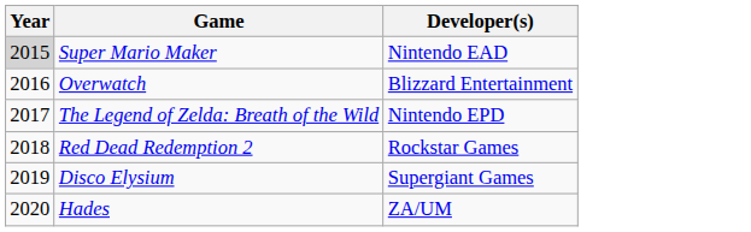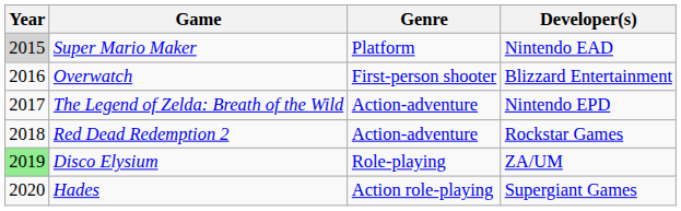+ column: Genre | Platform | First-person shooter | Action-adventure | Action-adventure | Role-playing | Action role-playing
Disco Elysium | Year: no background -> lightgreen background
Disco Elysium | Developer(s): Supergiant Games -> ZA/UM
Hades | Developer(s): ZA/UM -> Supergiant Games
